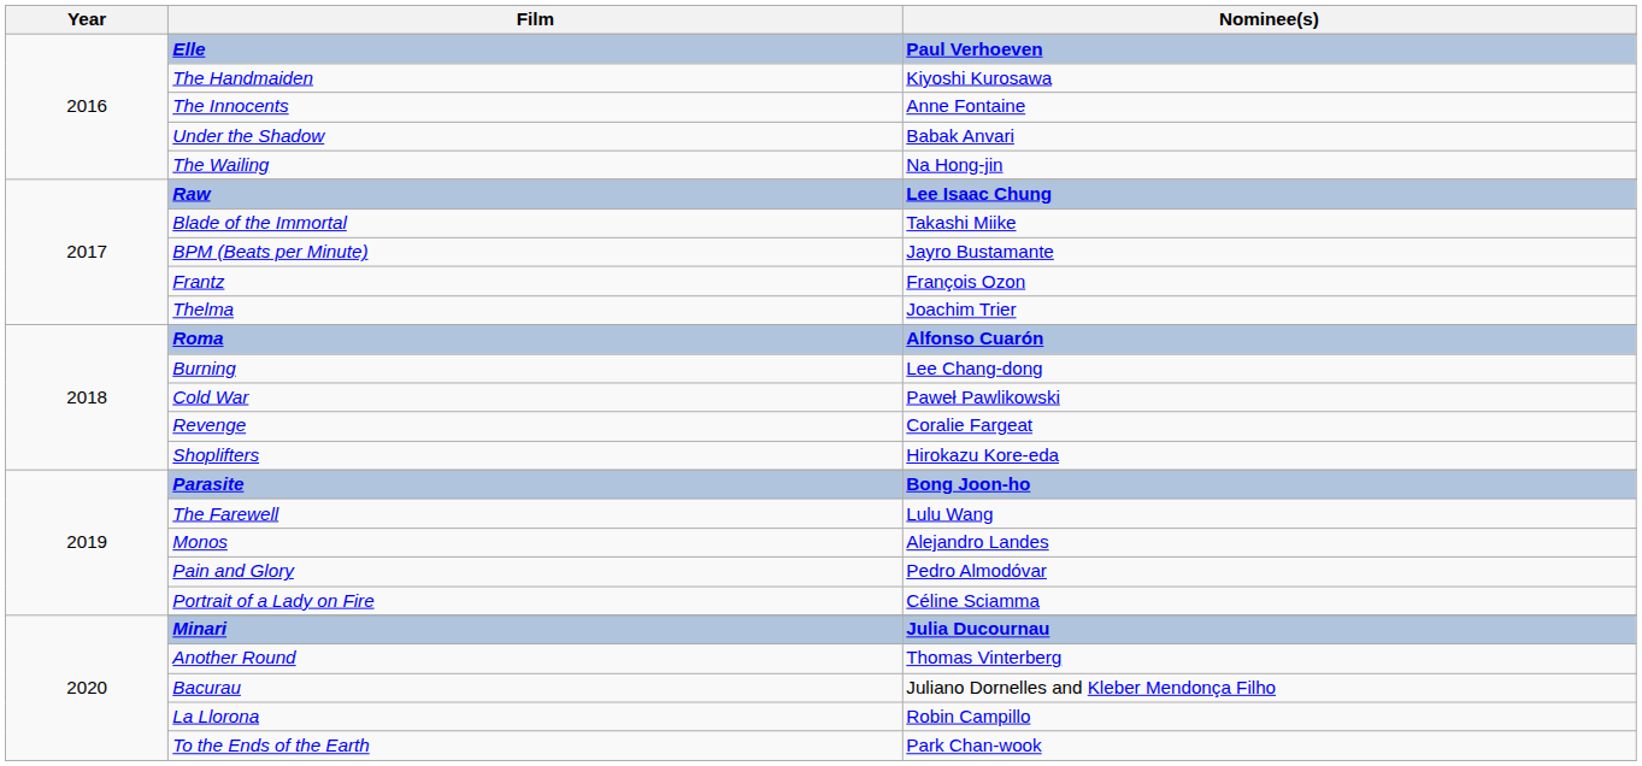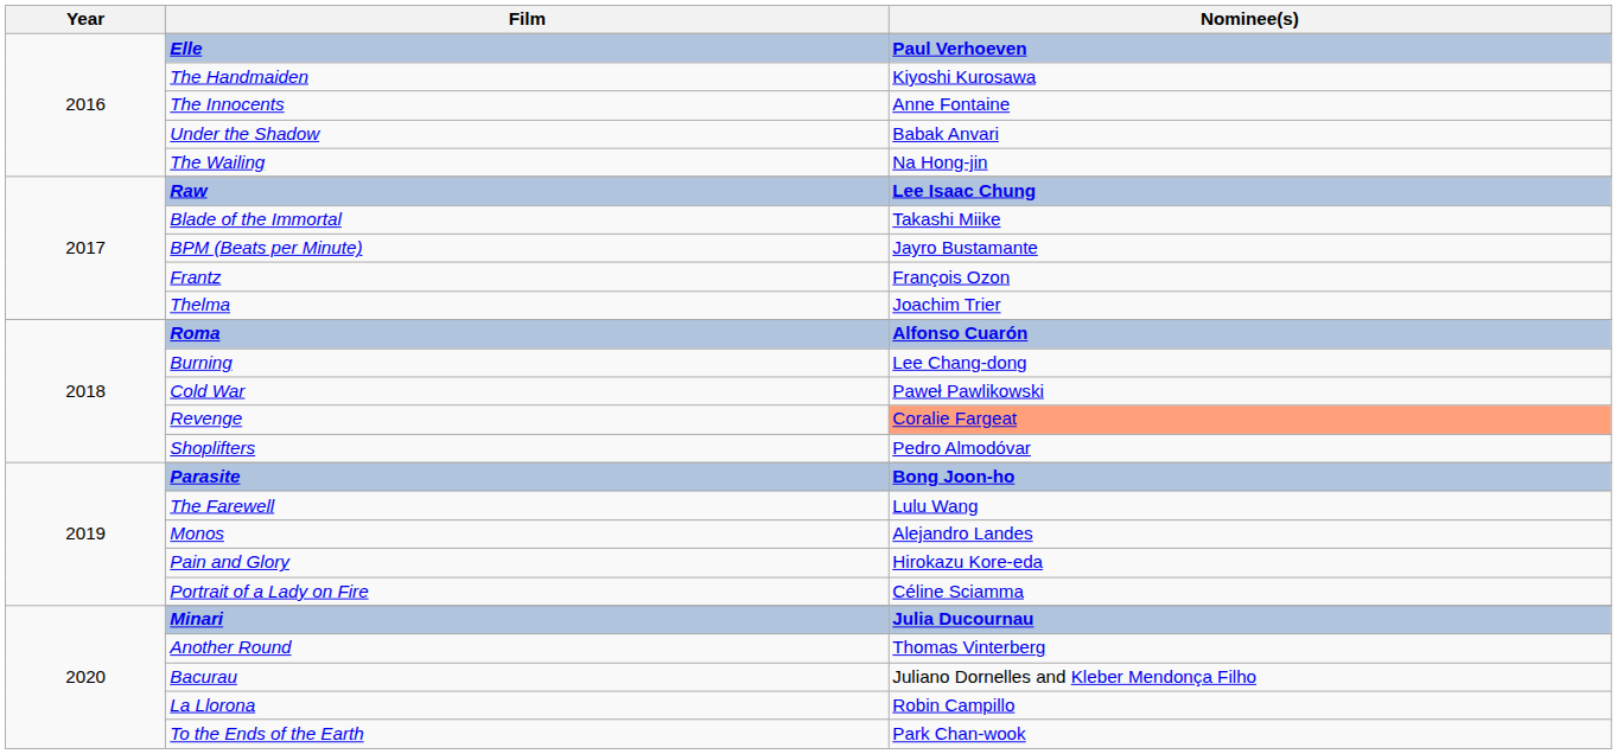Revenge | Nominee(s): no background -> lightsalmon background
Shoplifters | Nominee(s): Hirokazu Kore-eda -> Pedro Almodóvar
Pain and Glory | Nominee(s): Pedro Almodóvar -> Hirokazu Kore-eda
